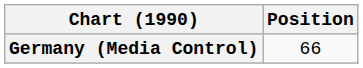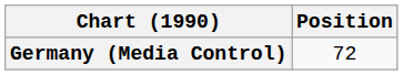Germany (Media Control) | Position: 66 -> 72
